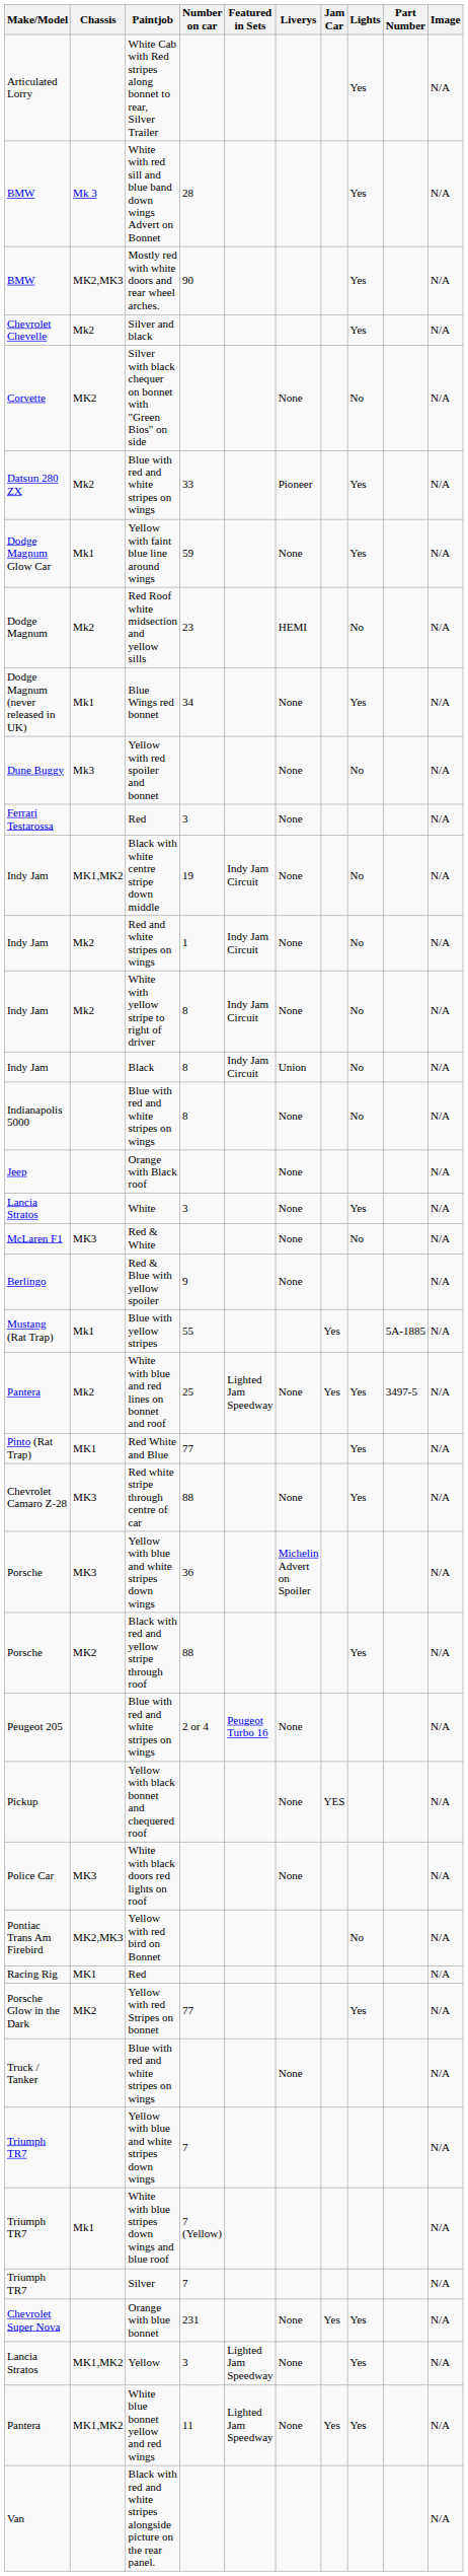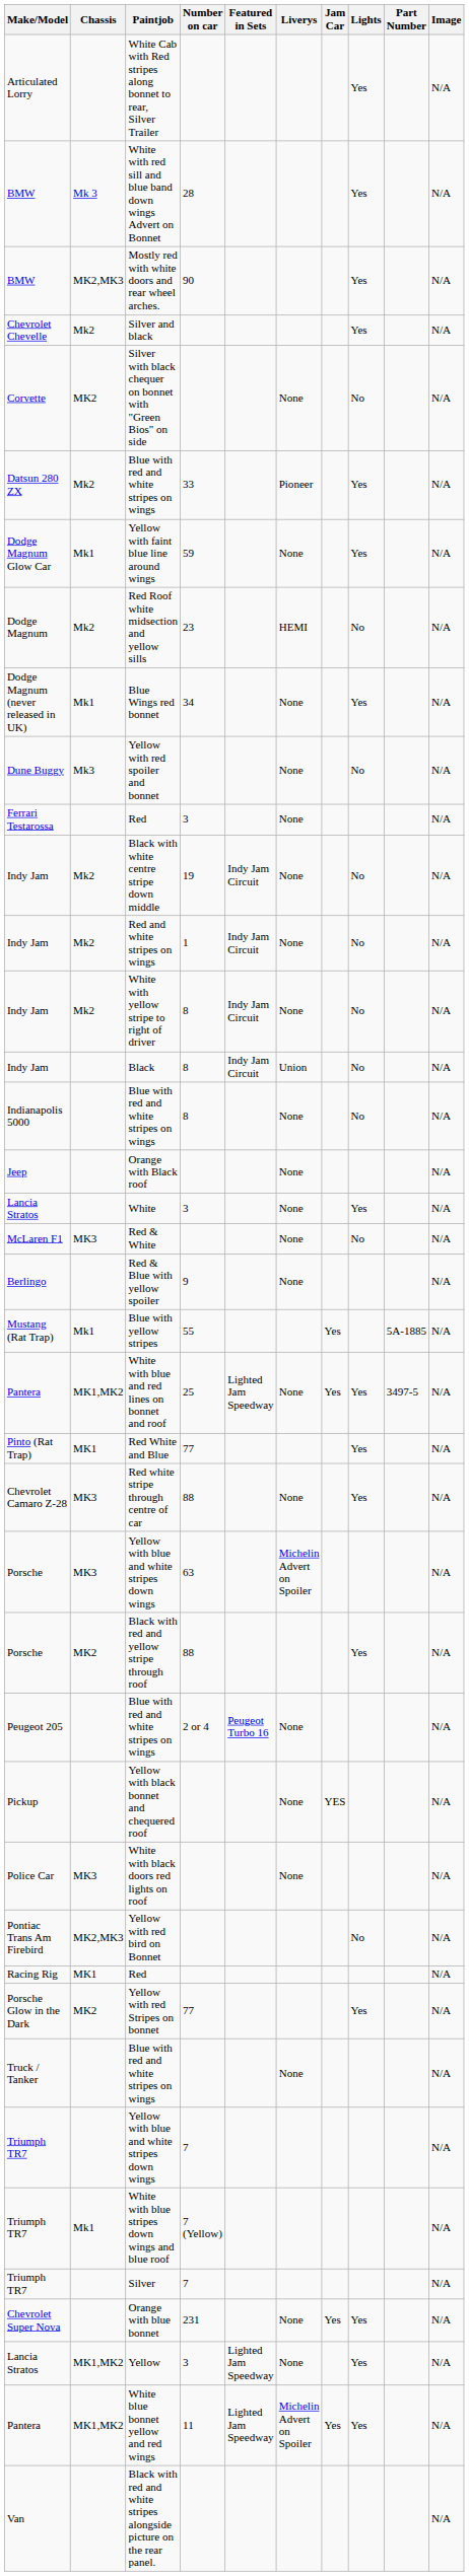Black with white centre stripe down middle | Chassis: MK1,MK2 -> Mk2
White with blue and red lines on bonnet and roof | Chassis: Mk2 -> MK1,MK2
Porsche / Yellow with blue and white stripes down wings | Number on car: 36 -> 63
White blue bonnet yellow and red wings | Liverys: None -> Michelin Advert on Spoiler
